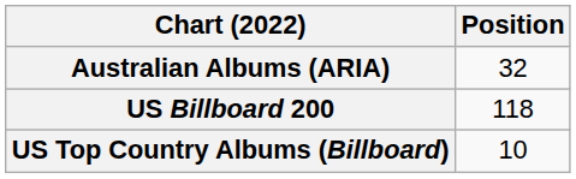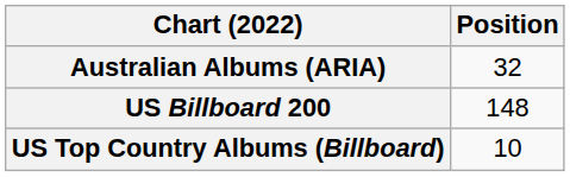US Billboard 200 | Position: 118 -> 148
